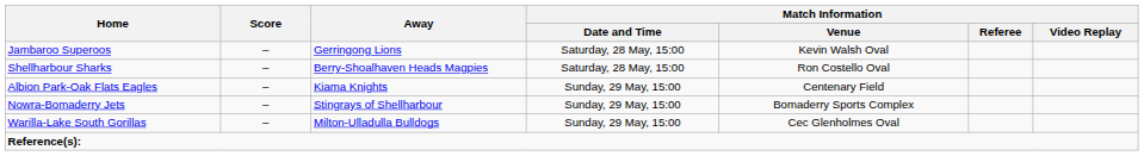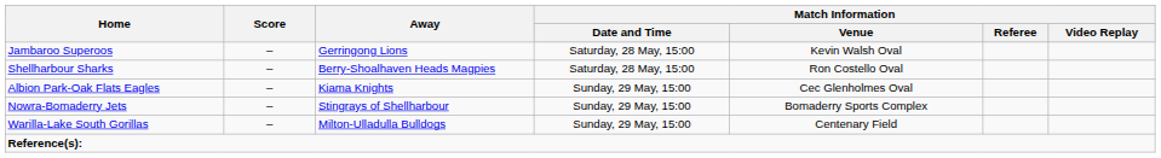Albion Park-Oak Flats Eagles | Match Information / Venue: Centenary Field -> Cec Glenholmes Oval
Warilla-Lake South Gorillas | Match Information / Venue: Cec Glenholmes Oval -> Centenary Field
